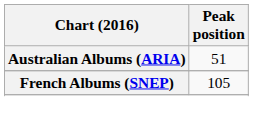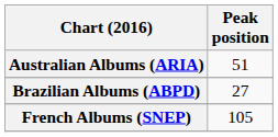+ row: Brazilian Albums (ABPD) | 27
